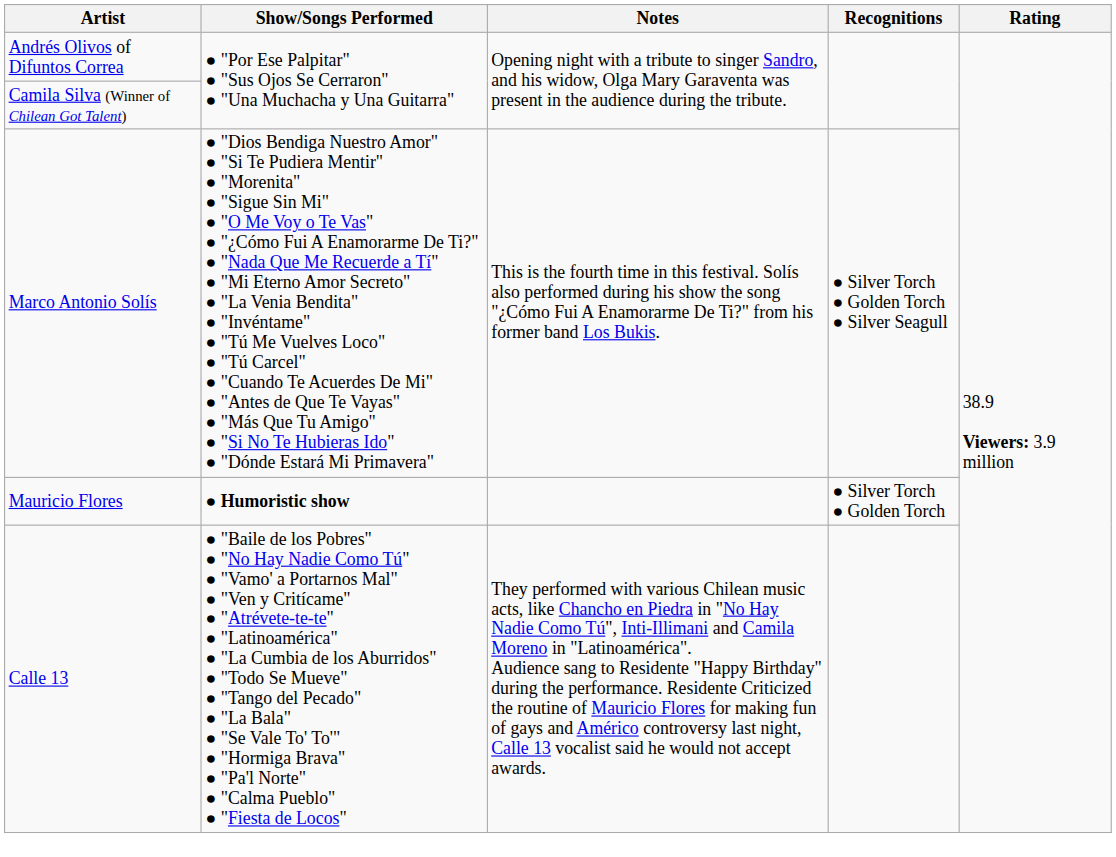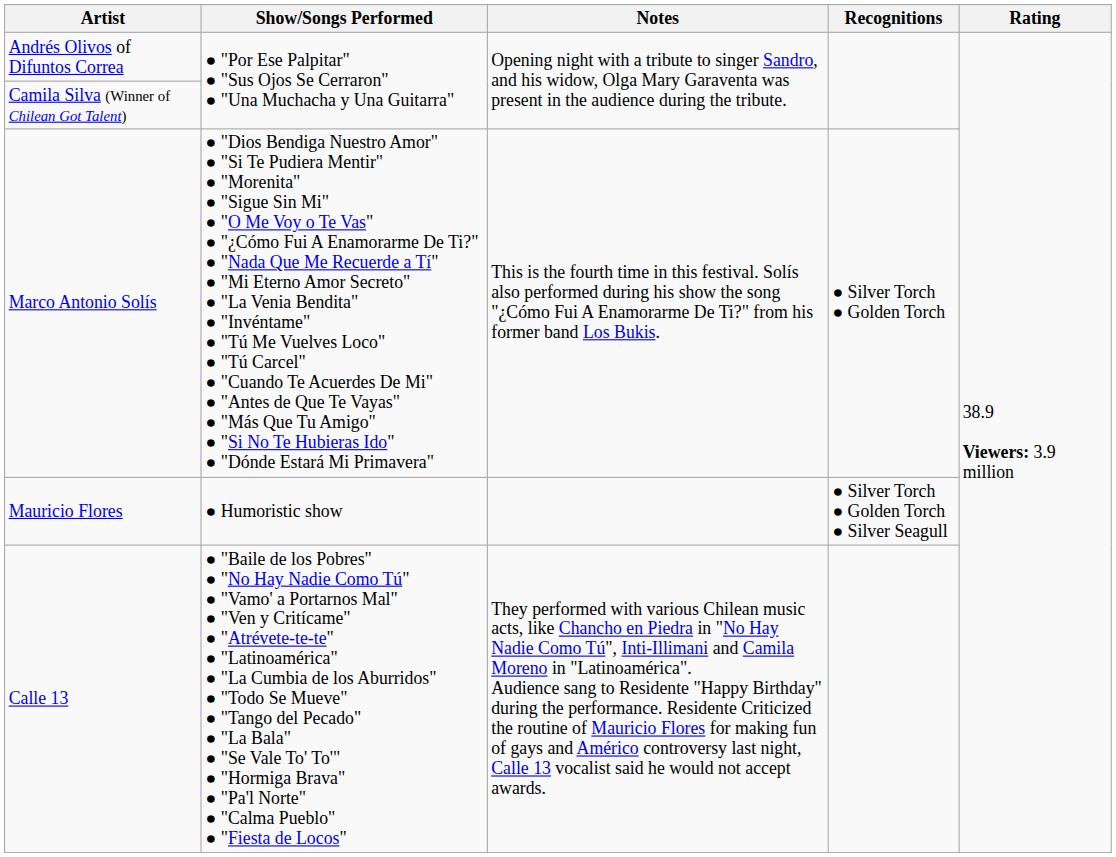Marco Antonio Solís | Recognitions: ● Silver Torch ● Golden Torch ● Silver Seagull -> ● Silver Torch ● Golden Torch
Mauricio Flores | Show/Songs Performed: bold -> normal
Mauricio Flores | Recognitions: ● Silver Torch ● Golden Torch -> ● Silver Torch ● Golden Torch ● Silver Seagull
